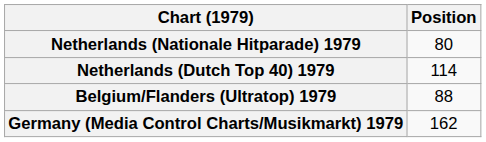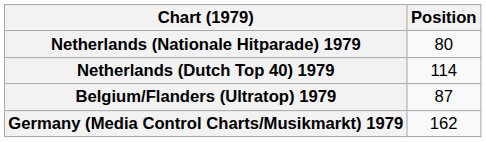Belgium/Flanders (Ultratop) 1979 | Position: 88 -> 87
